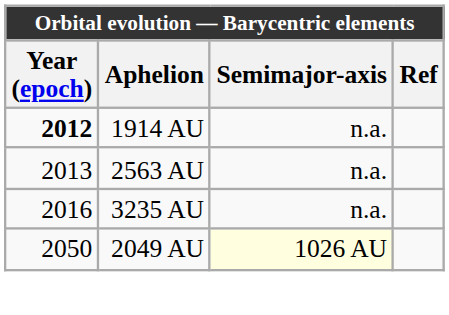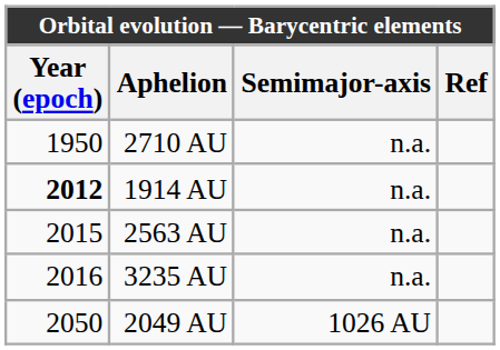+ row: 1950 | 2710 AU | n.a.
2563 AU | Year (epoch): 2013 -> 2015
2049 AU | Semimajor-axis: lightyellow background -> no background
